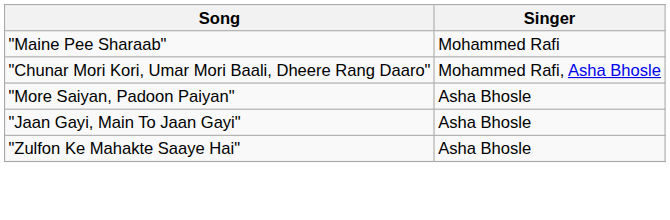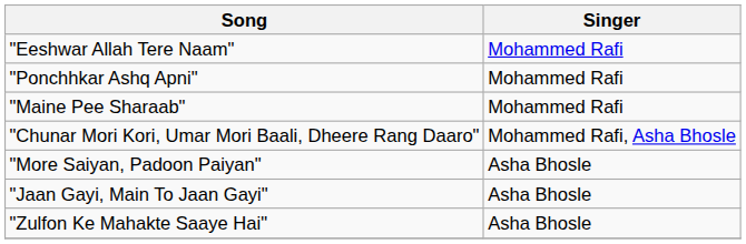+ row: "Eeshwar Allah Tere Naam" | Mohammed Rafi
+ row: "Ponchhkar Ashq Apni" | Mohammed Rafi
